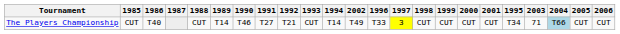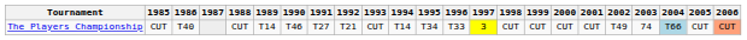columns swapped: 1995 <-> 2002
The Players Championship | 2003: 71 -> 74
The Players Championship | 2006: no background -> lightsalmon background
